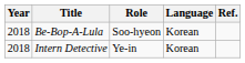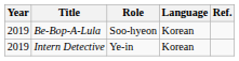Be-Bop-A-Lula | Year: 2018 -> 2019
Intern Detective | Year: 2018 -> 2019
